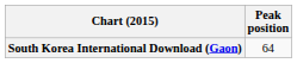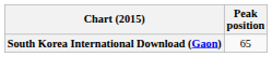South Korea International Download (Gaon) | Peak position: 64 -> 65
